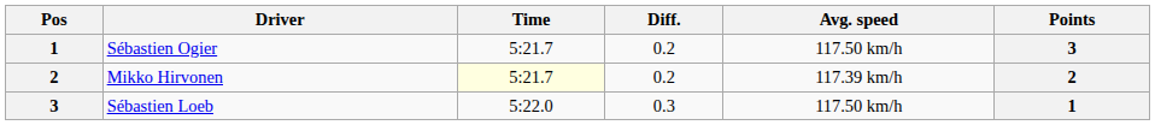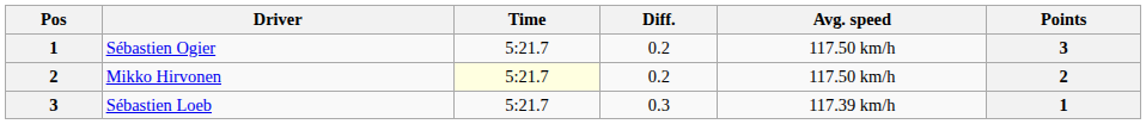Mikko Hirvonen | Avg. speed: 117.39 km/h -> 117.50 km/h
Sébastien Loeb | Time: 5:22.0 -> 5:21.7
Sébastien Loeb | Avg. speed: 117.50 km/h -> 117.39 km/h
